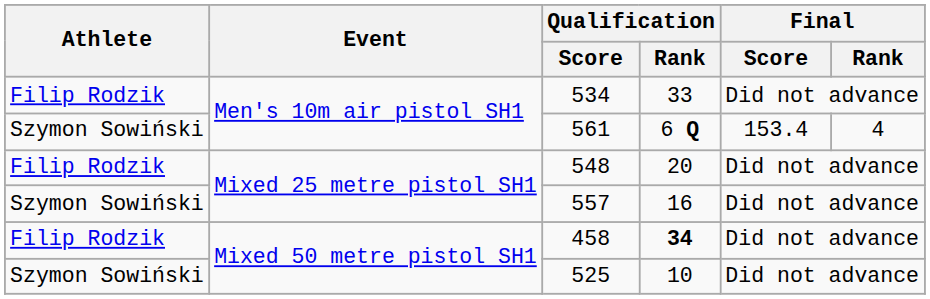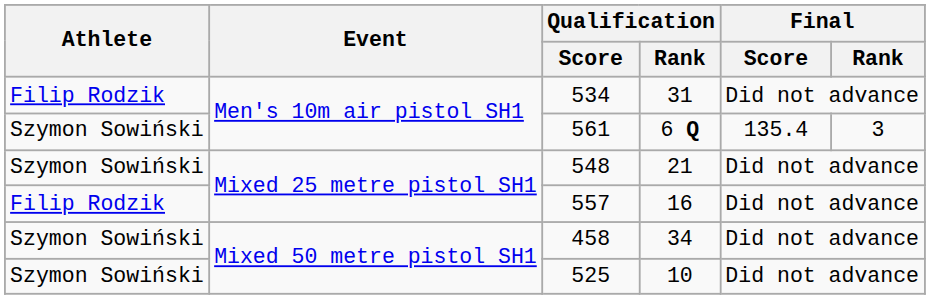534 | Qualification / Rank: 33 -> 31
561 | Final / Score: 153.4 -> 135.4
561 | Final / Rank: 4 -> 3
548 | Athlete: Filip Rodzik -> Szymon Sowiński
548 | Qualification / Rank: 20 -> 21
557 | Athlete: Szymon Sowiński -> Filip Rodzik
458 | Athlete: Filip Rodzik -> Szymon Sowiński
458 | Qualification / Rank: bold -> normal
